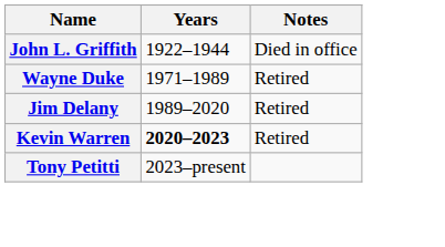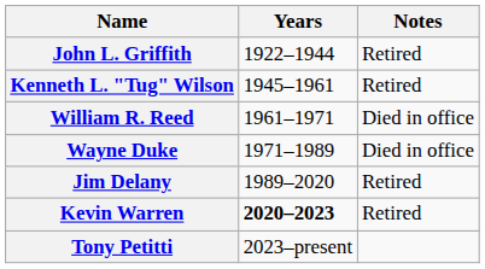John L. Griffith | Notes: Died in office -> Retired
+ row: Kenneth L. "Tug" Wilson | 1945–1961 | Retired
+ row: William R. Reed | 1961–1971 | Died in office
Wayne Duke | Notes: Retired -> Died in office
